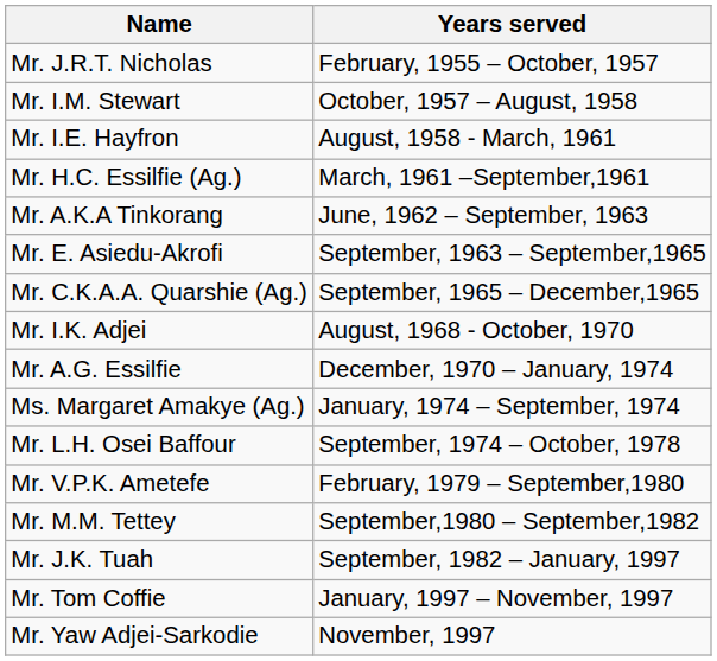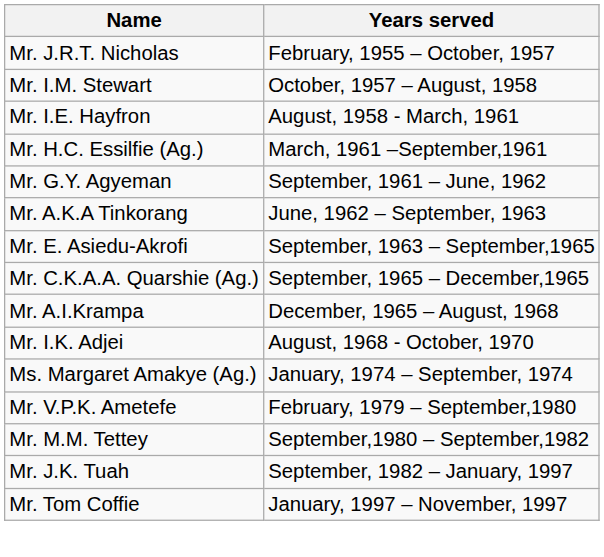+ row: Mr. G.Y. Agyeman | September, 1961 – June, 1962
+ row: Mr. A.I.Krampa | December, 1965 – August, 1968
- row: Mr. A.G. Essilfie | December, 1970 – January, 1974
- row: Mr. L.H. Osei Baffour | September, 1974 – October, 1978
- row: Mr. Yaw Adjei-Sarkodie | November, 1997
